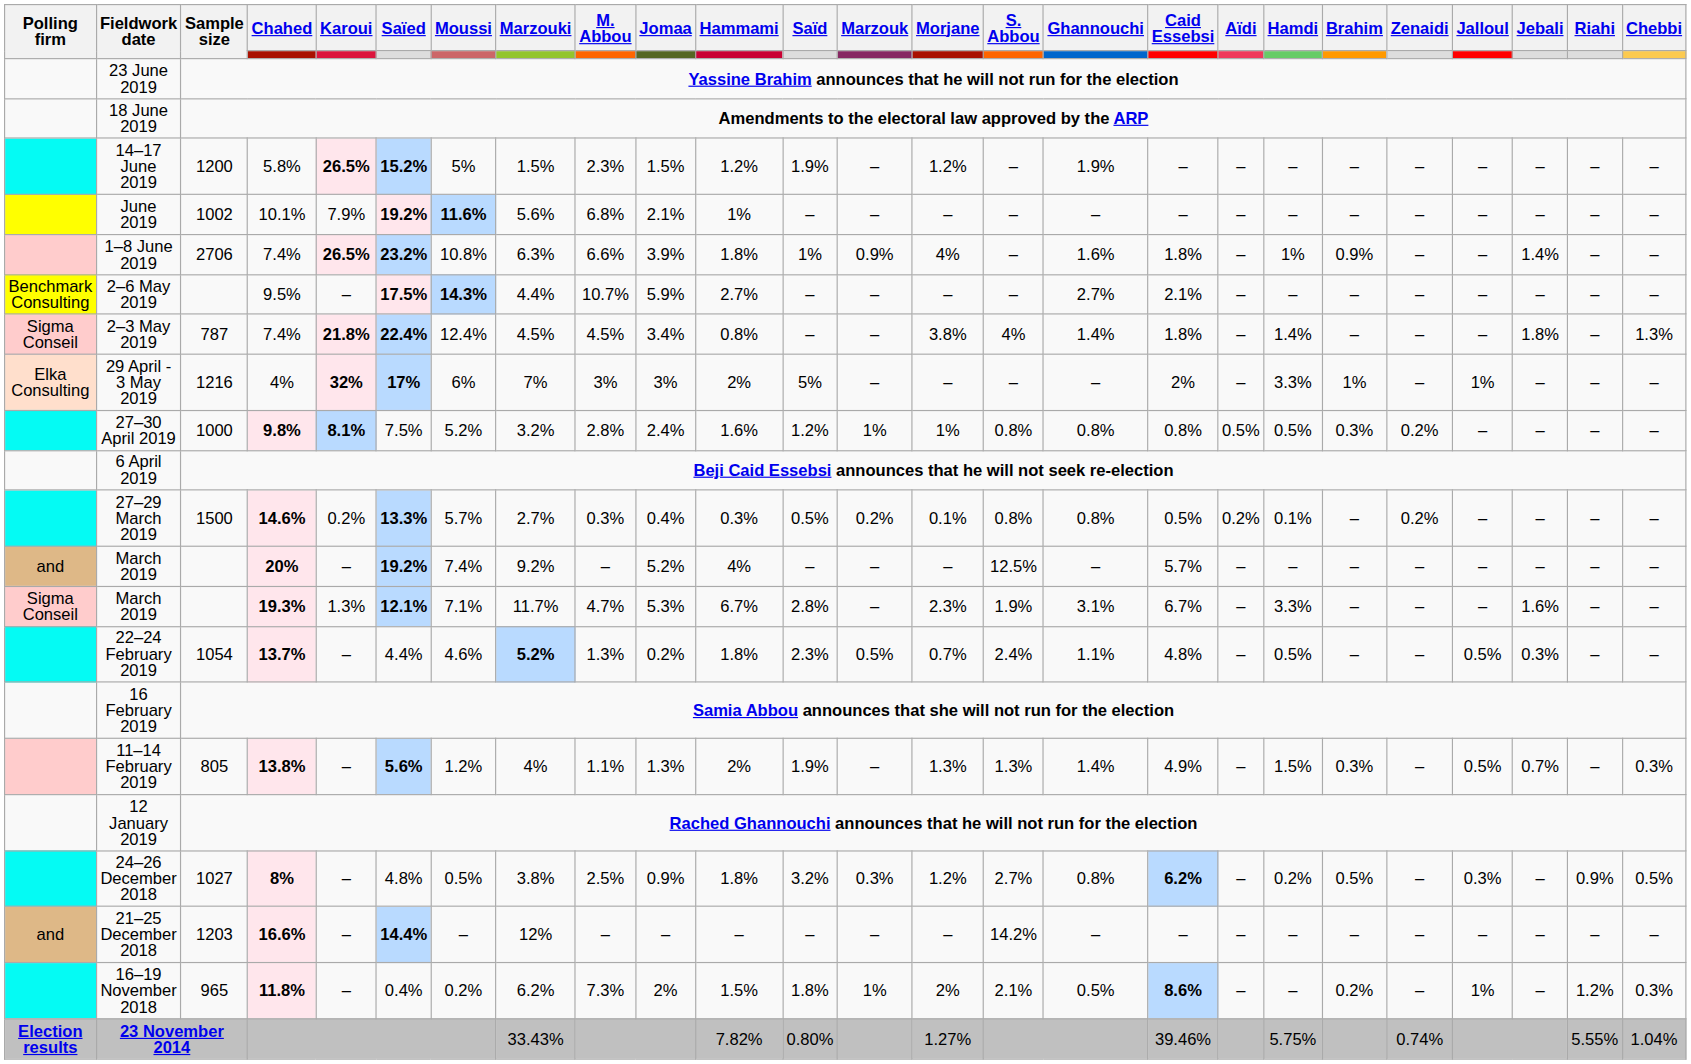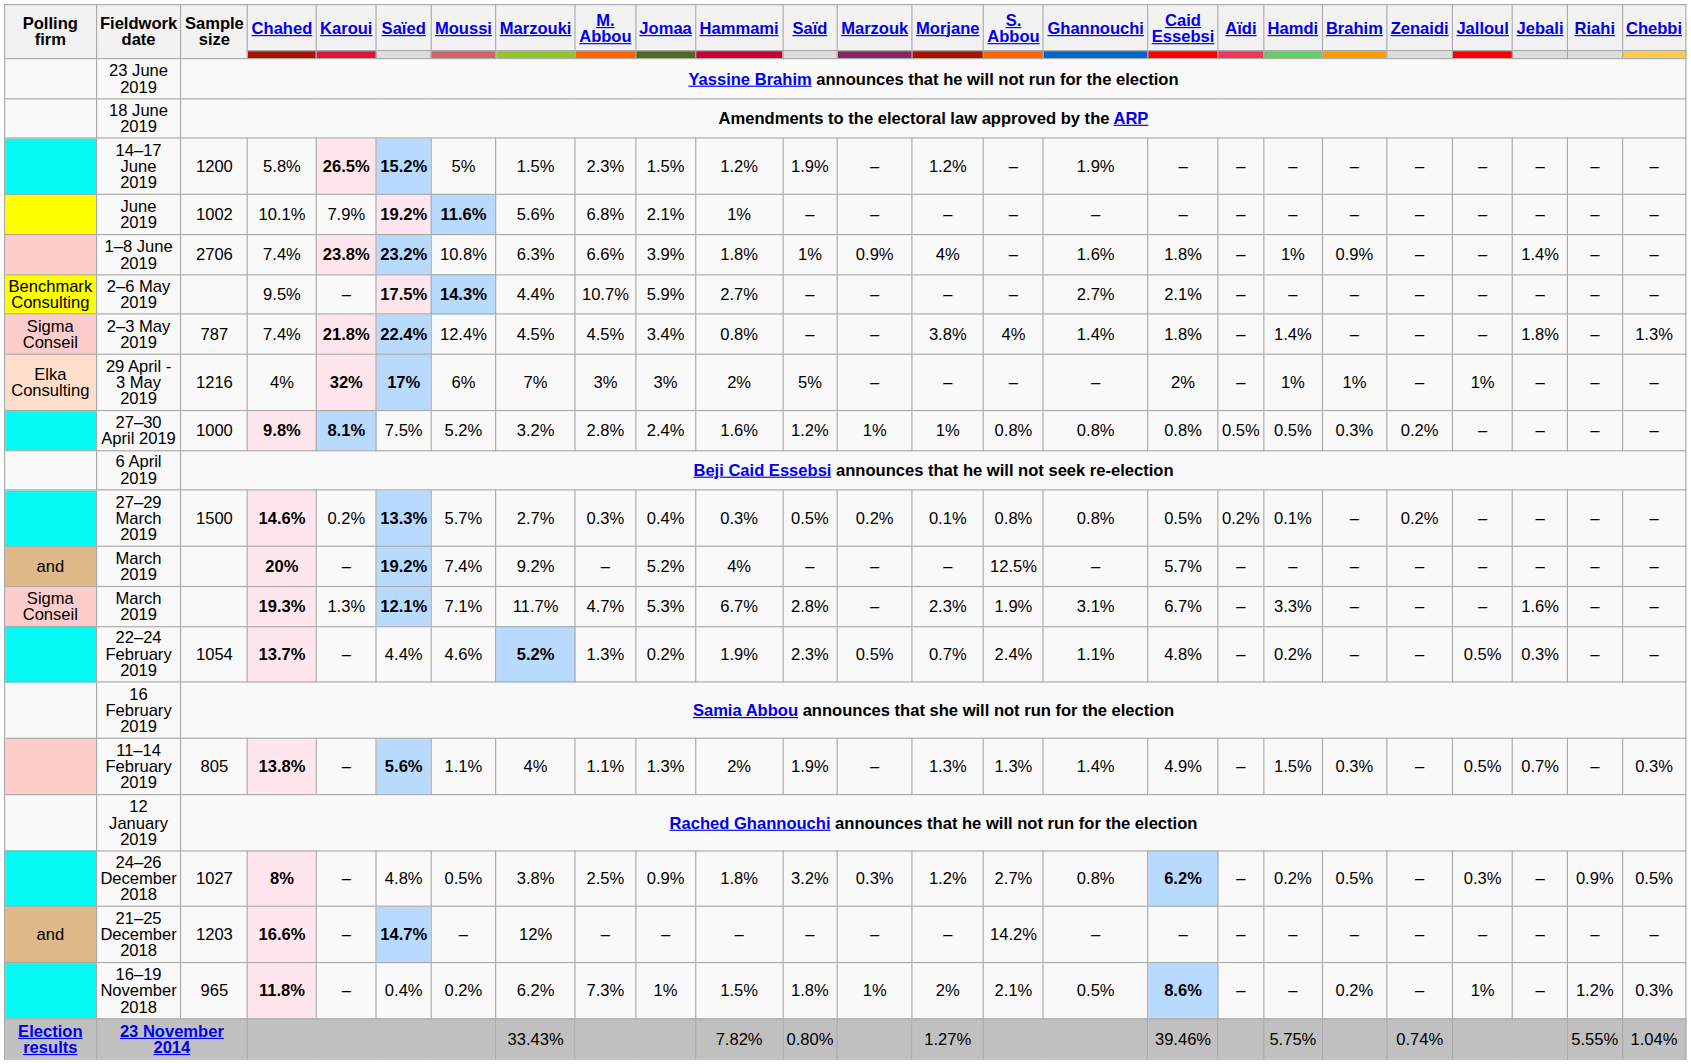1–8 June 2019 | Karoui: 26.5% -> 23.8%
29 April - 3 May 2019 | Hamdi: 3.3% -> 1%
22–24 February 2019 | Hammami: 1.8% -> 1.9%
22–24 February 2019 | Hamdi: 0.5% -> 0.2%
11–14 February 2019 | Moussi: 1.2% -> 1.1%
21–25 December 2018 | Saïed: 14.4% -> 14.7%
16–19 November 2018 | Jomaa: 2% -> 1%
